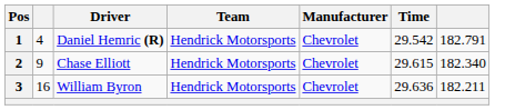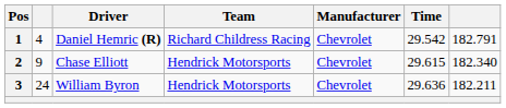1 | Team: Hendrick Motorsports -> Richard Childress Racing
3 | column 2: 16 -> 24
